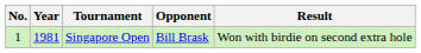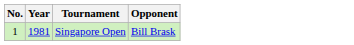- column: Result | Won with birdie on second extra hole
